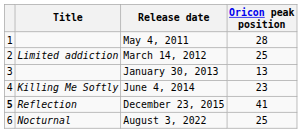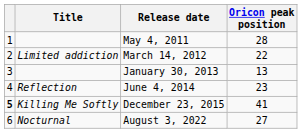March 14, 2012 | Oricon peak position: 25 -> 22
June 4, 2014 | Title: Killing Me Softly -> Reflection
December 23, 2015 | Title: Reflection -> Killing Me Softly
August 3, 2022 | Oricon peak position: 25 -> 27
